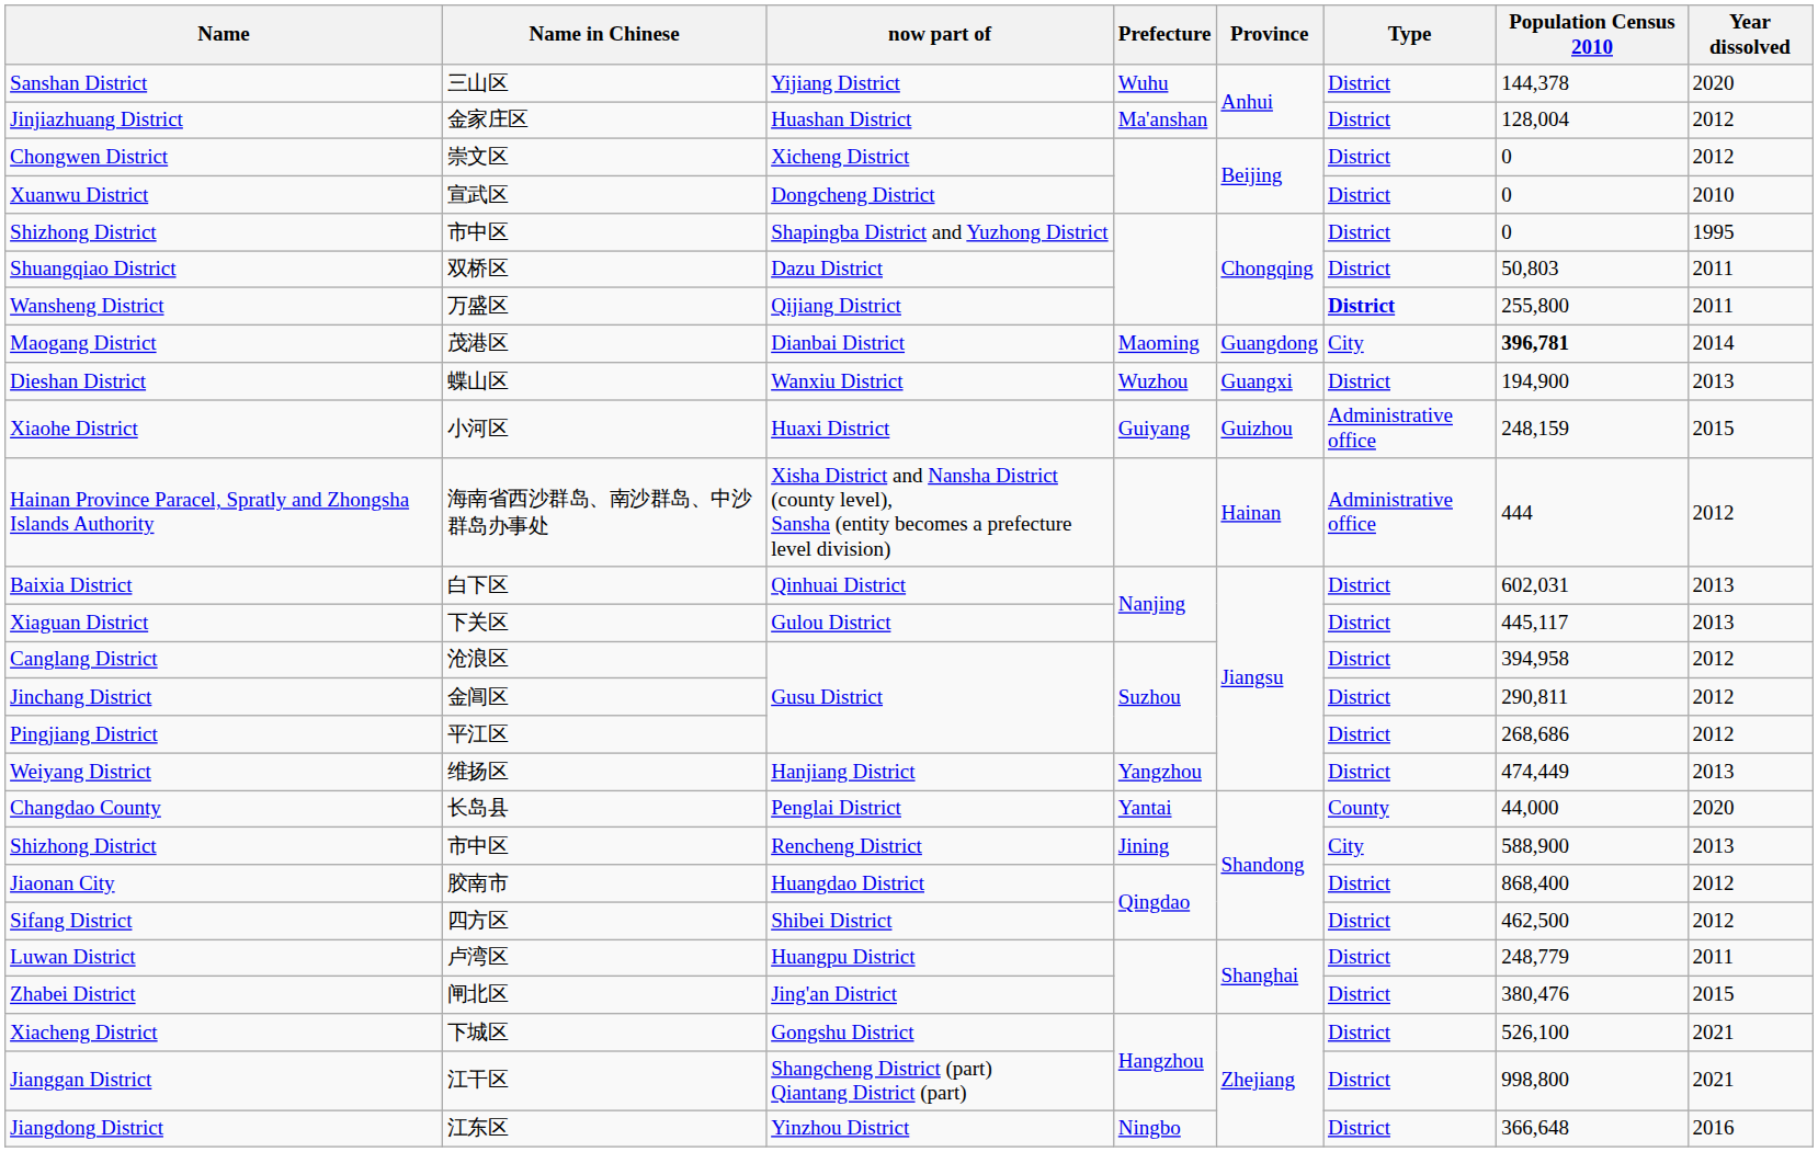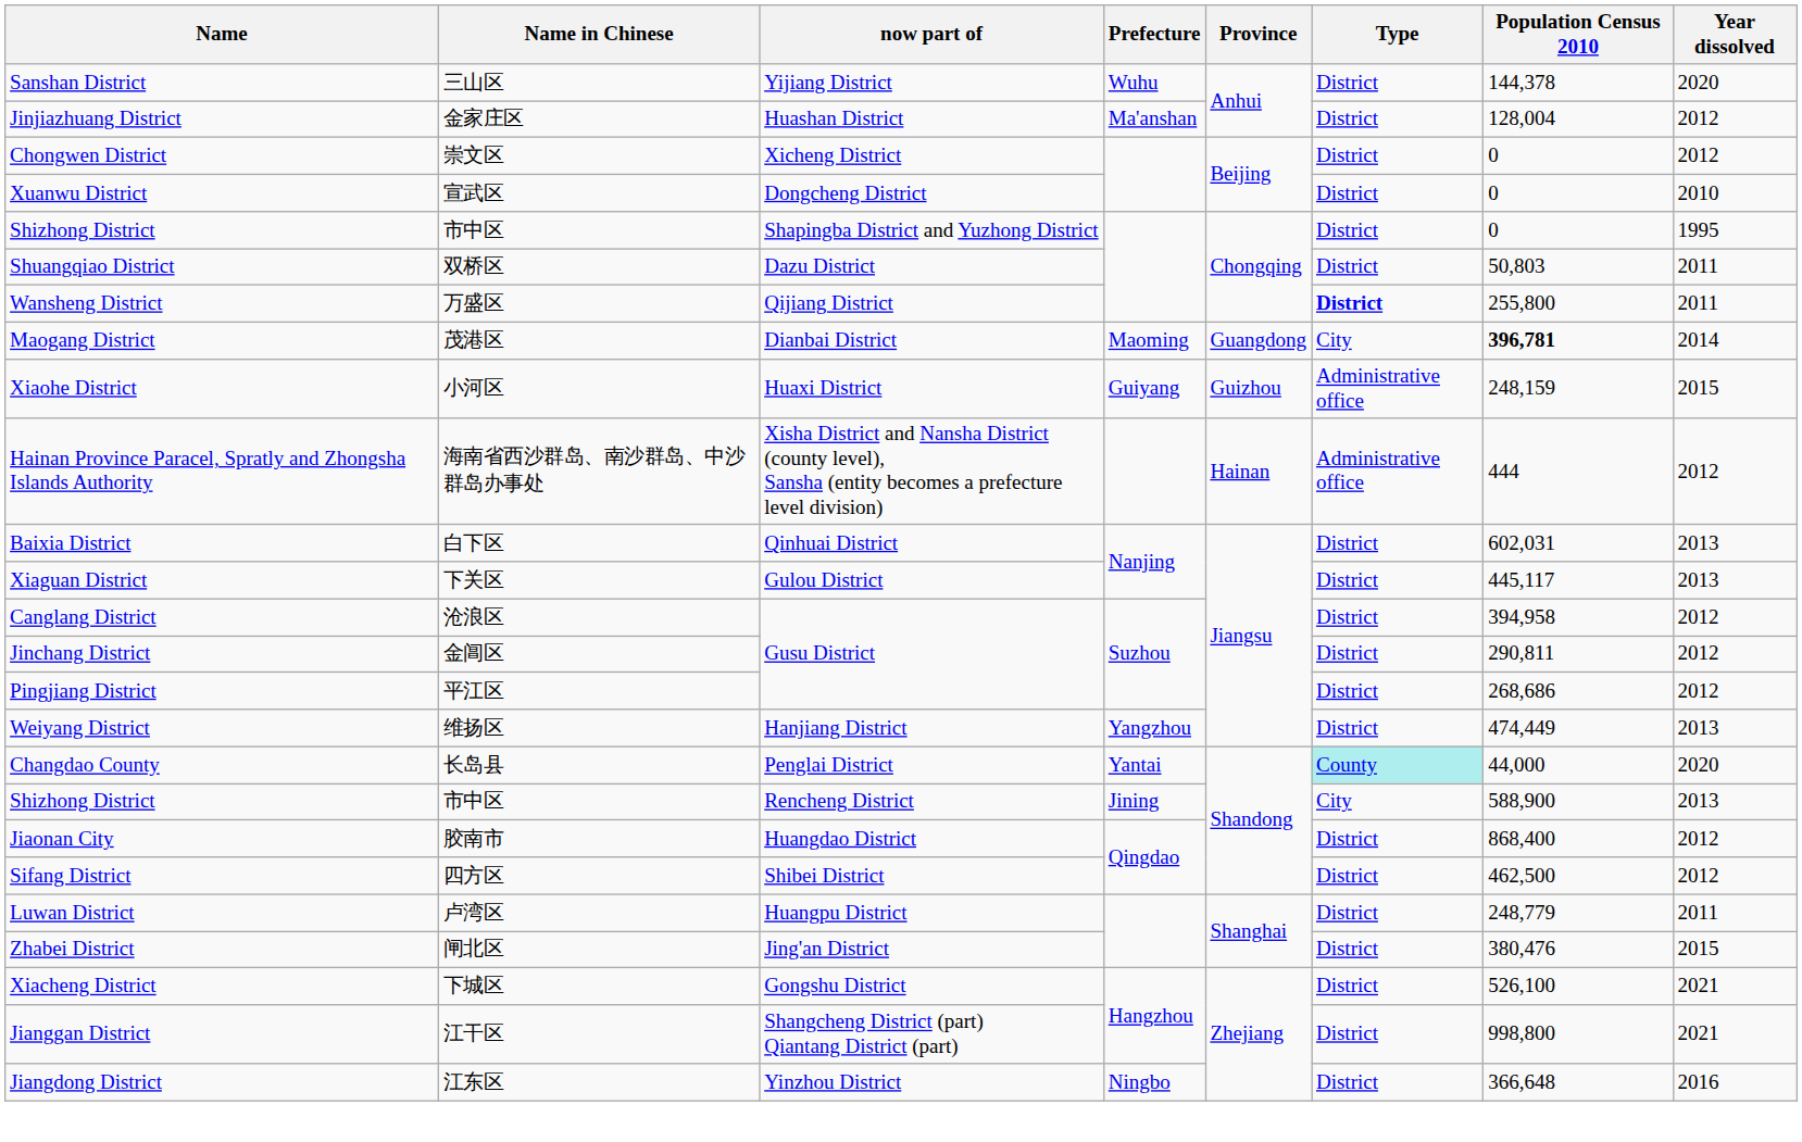- row: Dieshan District | 蝶山区 | Wanxiu District | Wuzhou | Guangxi | District | 194,900 | 2013
Changdao County | Type: no background -> paleturquoise background
